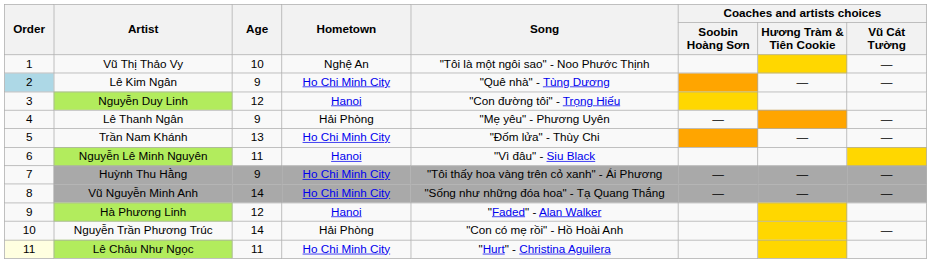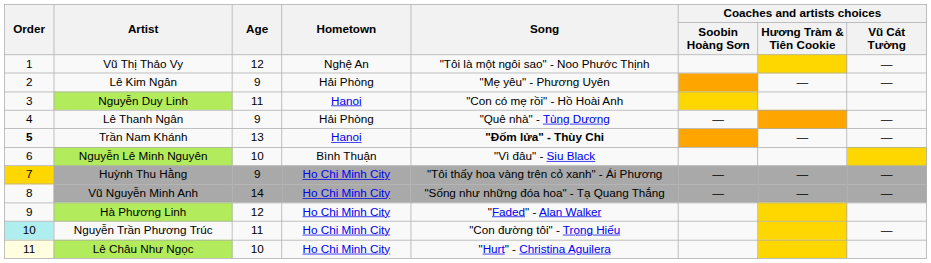Vũ Thị Thảo Vy | Age: 10 -> 12
Lê Kim Ngân | Order: lightblue background -> no background
Lê Kim Ngân | Hometown: Ho Chi Minh City -> Hải Phòng
Lê Kim Ngân | Song: "Quê nhà" - Tùng Dương -> "Mẹ yêu" - Phương Uyên
Nguyễn Duy Linh | Age: 12 -> 11
Nguyễn Duy Linh | Song: "Con đường tôi" - Trọng Hiếu -> "Con có mẹ rồi" - Hồ Hoài Anh
Lê Thanh Ngân | Song: "Mẹ yêu" - Phương Uyên -> "Quê nhà" - Tùng Dương
Trần Nam Khánh | Order: normal -> bold
Trần Nam Khánh | Hometown: Ho Chi Minh City -> Hanoi
Trần Nam Khánh | Song: normal -> bold
Nguyễn Lê Minh Nguyên | Age: 11 -> 10
Nguyễn Lê Minh Nguyên | Hometown: Hanoi -> Bình Thuận
Huỳnh Thu Hằng | Order: no background -> gold background
Hà Phương Linh | Hometown: Hanoi -> Ho Chi Minh City
Nguyễn Trần Phương Trúc | Order: no background -> paleturquoise background
Nguyễn Trần Phương Trúc | Age: 14 -> 11
Nguyễn Trần Phương Trúc | Hometown: Hải Phòng -> Ho Chi Minh City
Nguyễn Trần Phương Trúc | Song: "Con có mẹ rồi" - Hồ Hoài Anh -> "Con đường tôi" - Trọng Hiếu
Lê Châu Như Ngọc | Age: 11 -> 10
